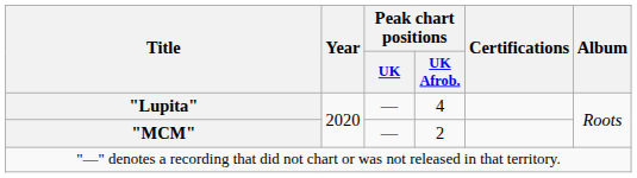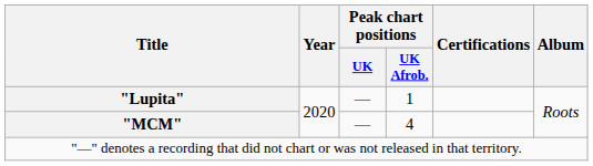"Lupita" | Peak chart positions / UK Afrob.: 4 -> 1
"MCM" | Peak chart positions / UK Afrob.: 2 -> 4
